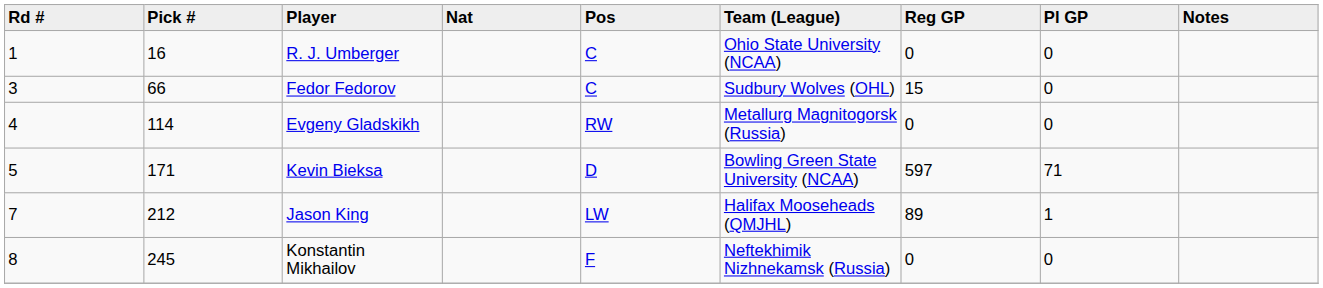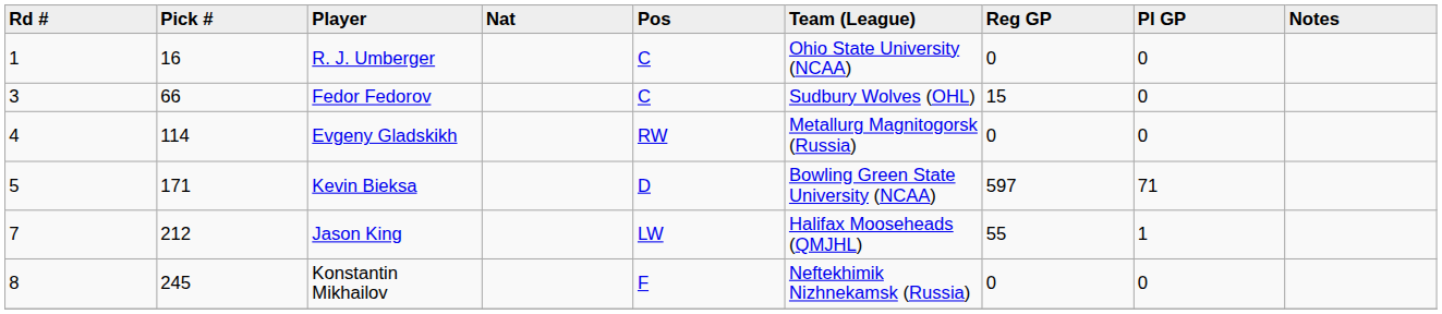Jason King | Reg GP: 89 -> 55
